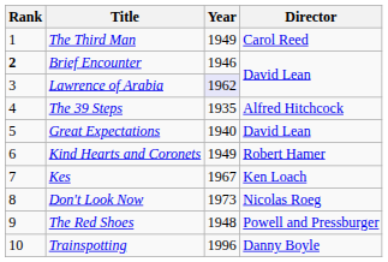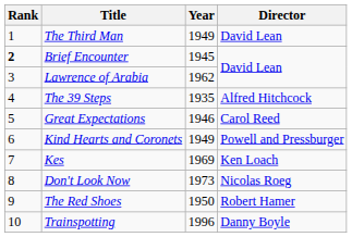The Third Man | Director: Carol Reed -> David Lean
Brief Encounter | Year: 1946 -> 1945
Lawrence of Arabia | Year: lavender background -> no background
Great Expectations | Year: 1940 -> 1946
Great Expectations | Director: David Lean -> Carol Reed
Kind Hearts and Coronets | Director: Robert Hamer -> Powell and Pressburger
Kes | Year: 1967 -> 1969
The Red Shoes | Year: 1948 -> 1950
The Red Shoes | Director: Powell and Pressburger -> Robert Hamer
